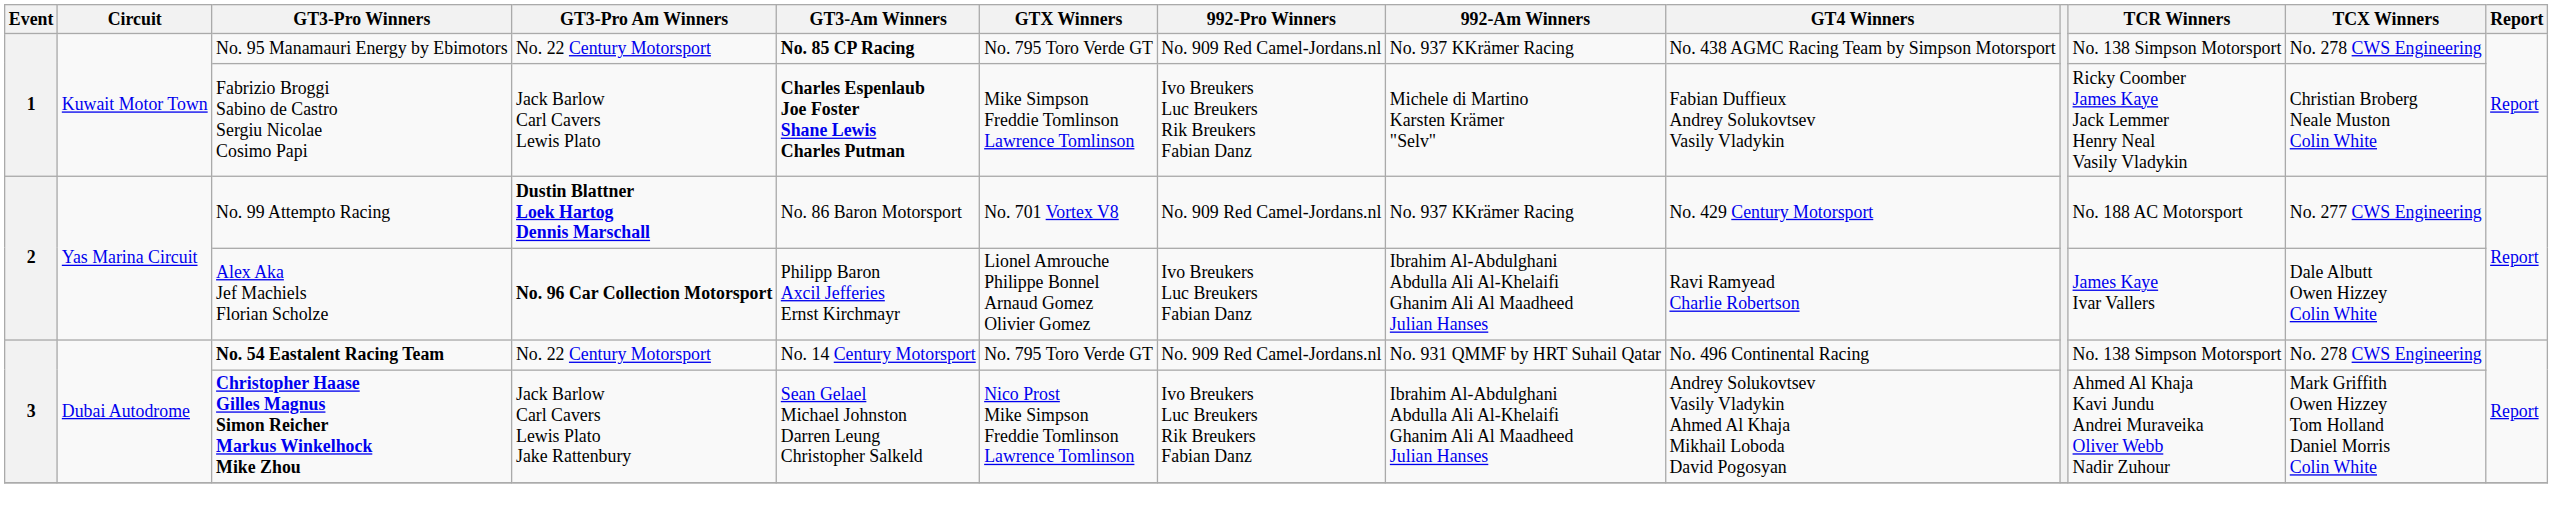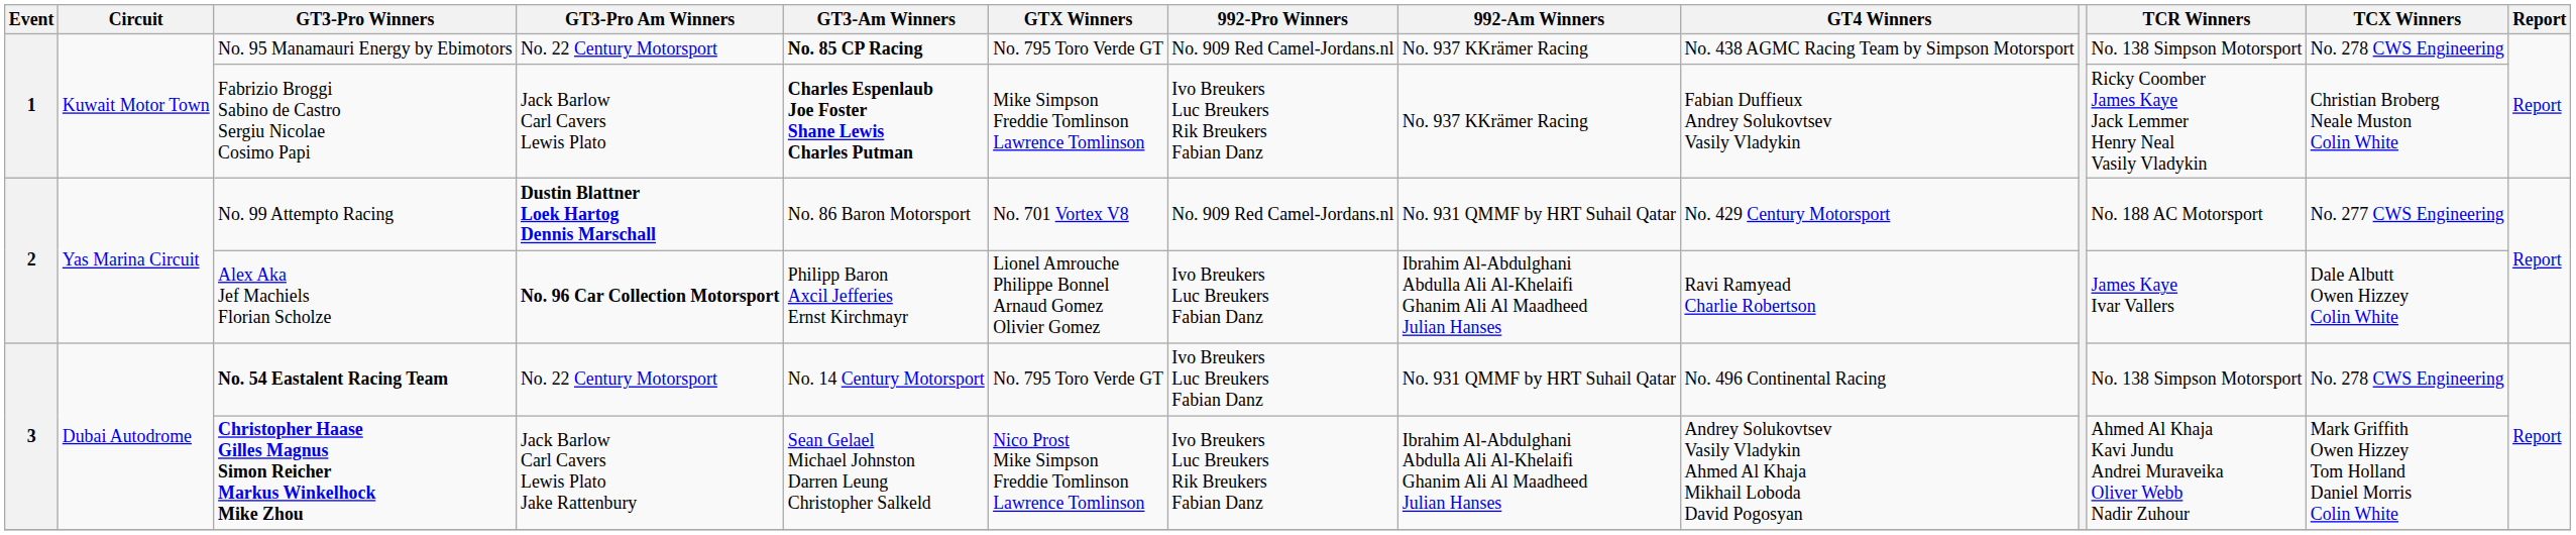Fabrizio Broggi Sabino de Castro Sergiu Nicolae Cosimo Papi | 992-Am Winners: Michele di Martino Karsten Krämer "Selv" -> No. 937 KKrämer Racing
No. 99 Attempto Racing | 992-Am Winners: No. 937 KKrämer Racing -> No. 931 QMMF by HRT Suhail Qatar
No. 54 Eastalent Racing Team | 992-Pro Winners: No. 909 Red Camel-Jordans.nl -> Ivo Breukers Luc Breukers Fabian Danz
